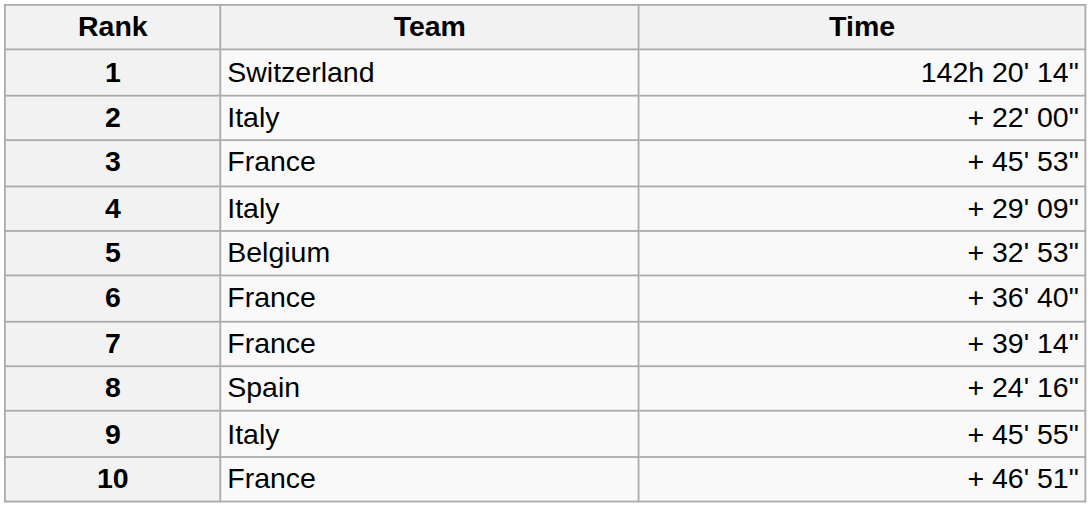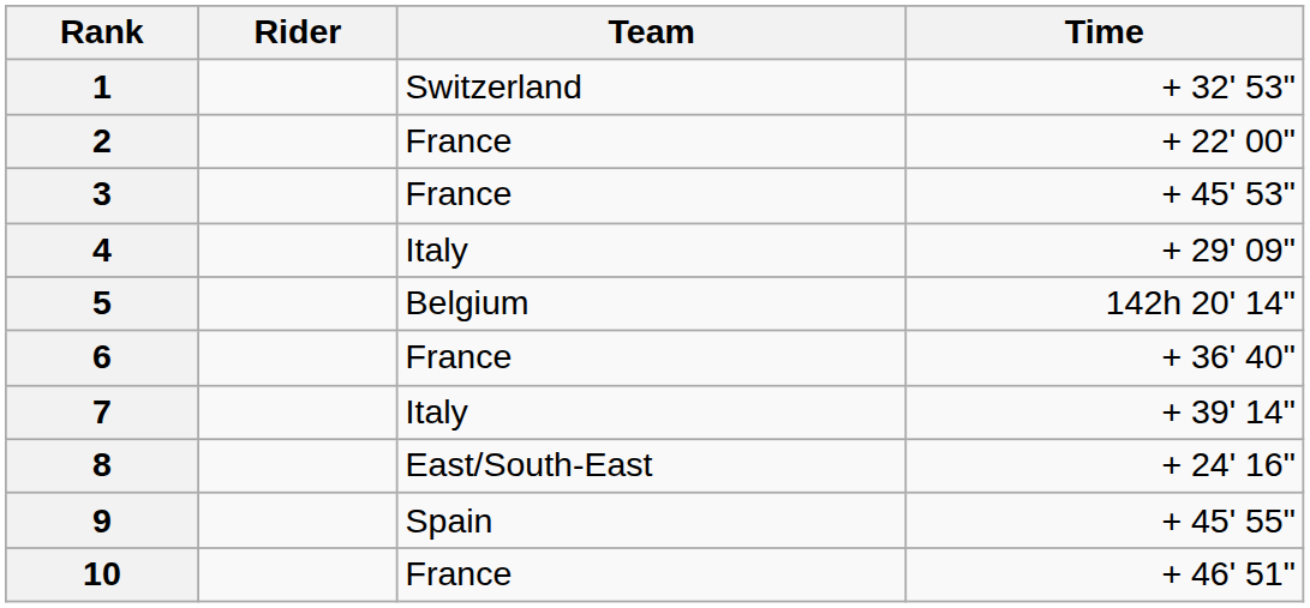+ column: Rider
1 | Time: 142h 20' 14" -> + 32' 53"
2 | Team: Italy -> France
5 | Time: + 32' 53" -> 142h 20' 14"
7 | Team: France -> Italy
8 | Team: Spain -> East/South-East
9 | Team: Italy -> Spain
